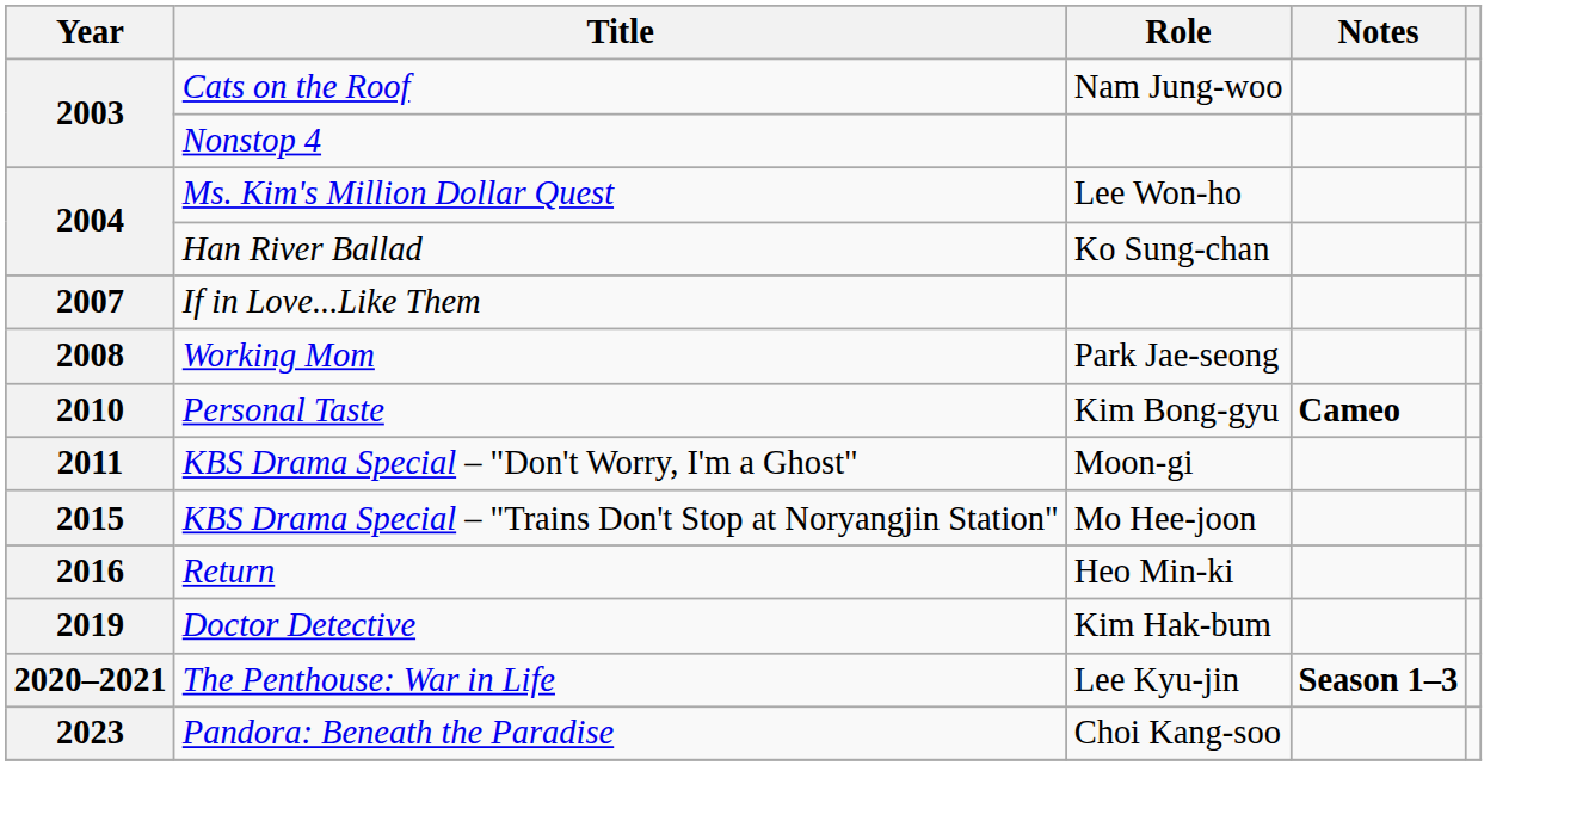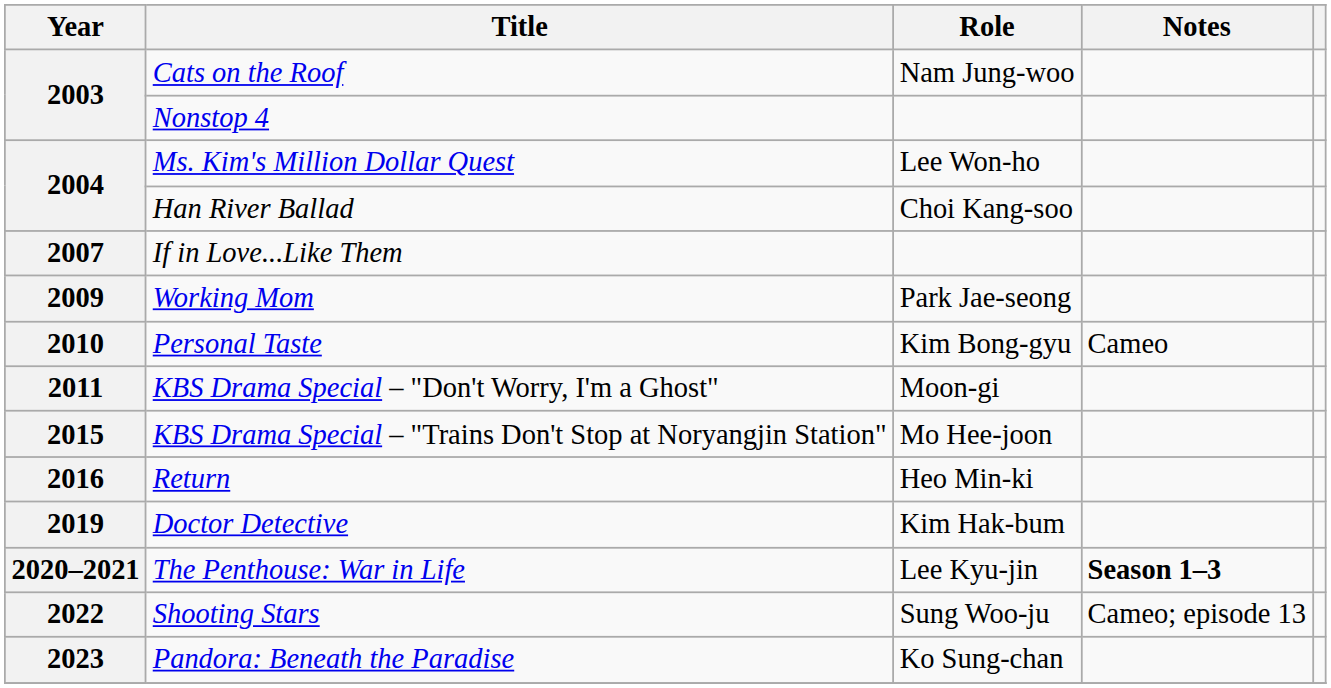Han River Ballad | Role: Ko Sung-chan -> Choi Kang-soo
Working Mom | Year: 2008 -> 2009
Personal Taste | Notes: bold -> normal
+ row: 2022 | Shooting Stars | Sung Woo-ju | Cameo; episode 13
Pandora: Beneath the Paradise | Role: Choi Kang-soo -> Ko Sung-chan
